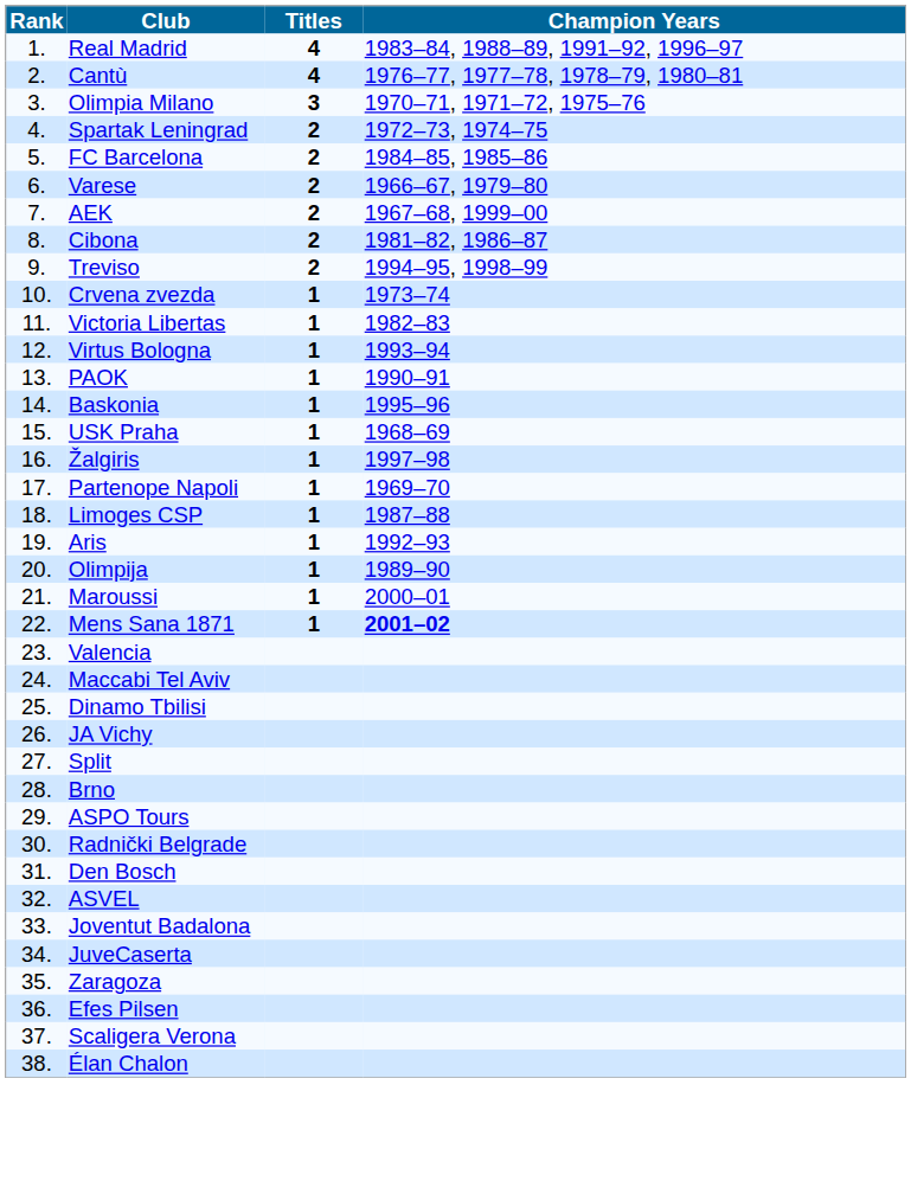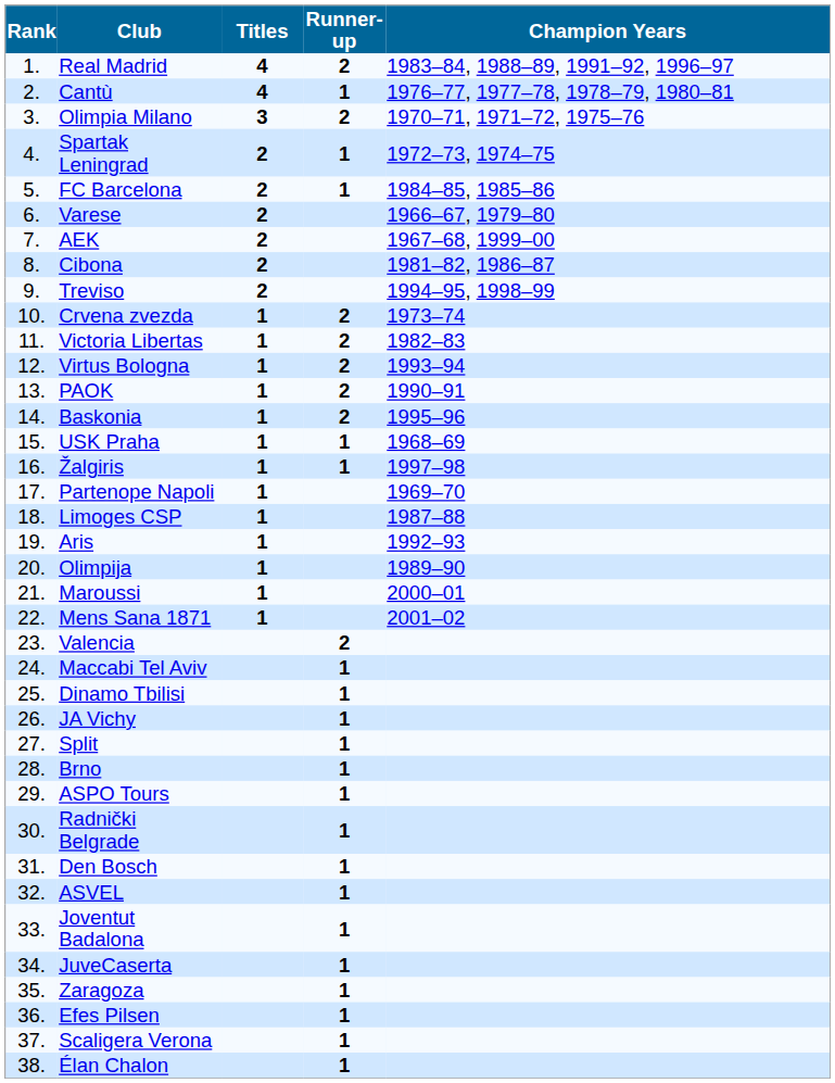+ column: Runner-up | 2 | 1 | 2 | 1 | 1 | 2 | 2 | 2 | 2 | 2 | 1 | 1 | 2 | 1 | 1 | 1 | 1 | 1 | 1 | 1 | 1 | 1 | 1 | 1 | 1 | 1 | 1 | 1
Mens Sana 1871 | Champion Years: bold -> normal
